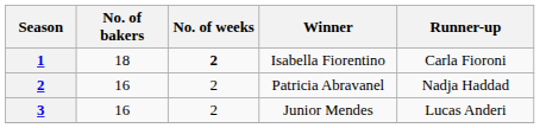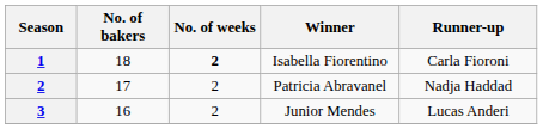Patricia Abravanel | No. of bakers: 16 -> 17
